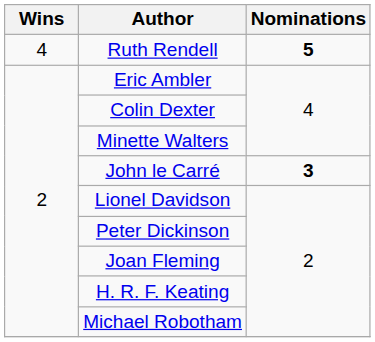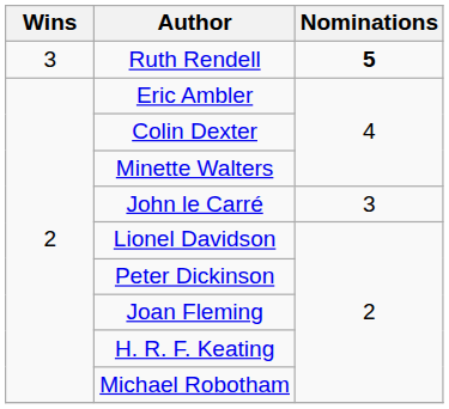Ruth Rendell | Wins: 4 -> 3
John le Carré | Nominations: bold -> normal
